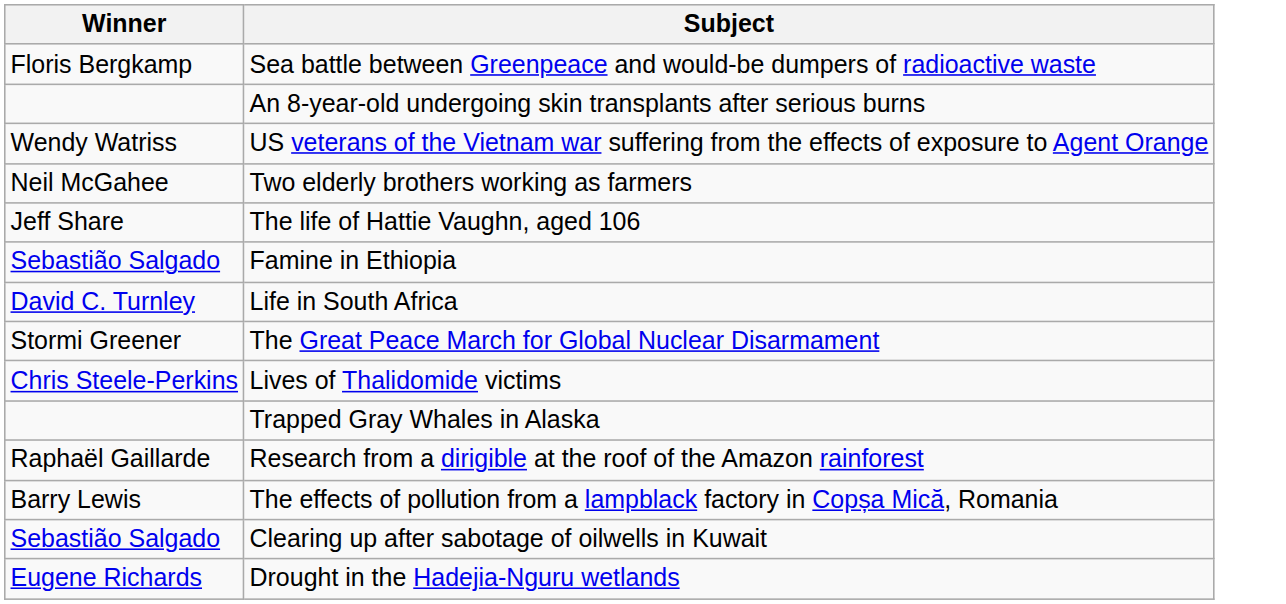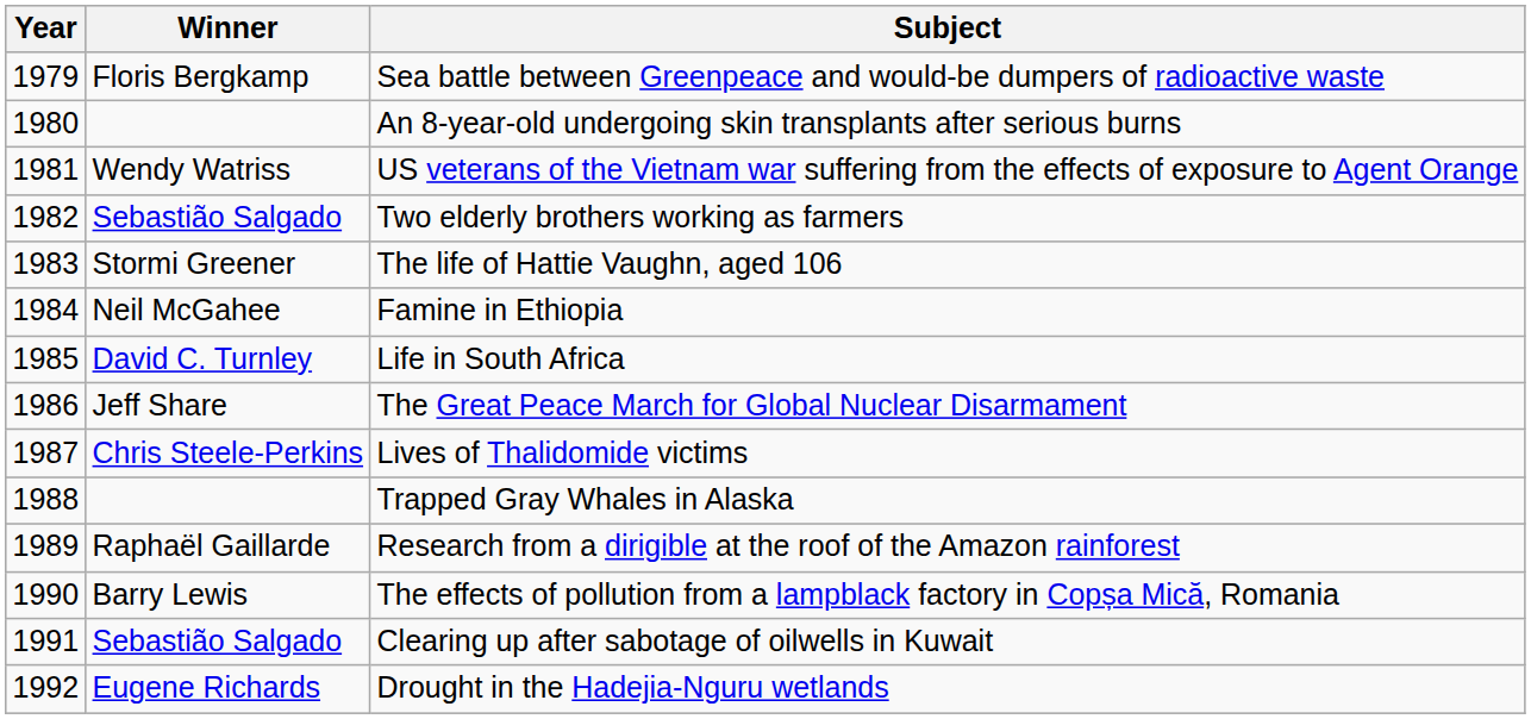+ column: Year | 1979 | 1980 | 1981 | 1982 | 1983 | 1984 | 1985 | 1986 | 1987 | 1988 | 1989 | 1990 | 1991 | 1992
Two elderly brothers working as farmers | Winner: Neil McGahee -> Sebastião Salgado
The life of Hattie Vaughn, aged 106 | Winner: Jeff Share -> Stormi Greener
Famine in Ethiopia | Winner: Sebastião Salgado -> Neil McGahee
The Great Peace March for Global Nuclear Disarmament | Winner: Stormi Greener -> Jeff Share
